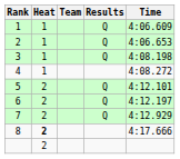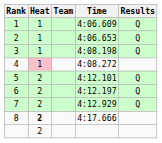columns swapped: Time <-> Results
4 | Heat: no background -> pink background
